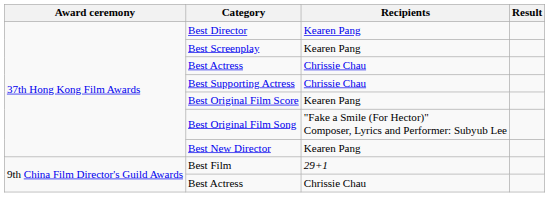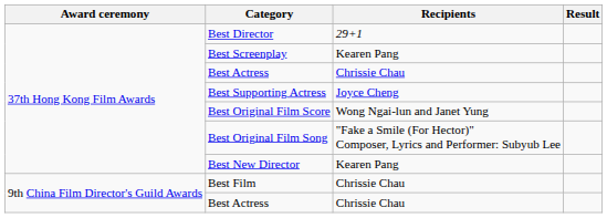Best Director | Recipients: Kearen Pang -> 29+1
Best Supporting Actress | Recipients: Chrissie Chau -> Joyce Cheng
Best Original Film Score | Recipients: Kearen Pang -> Wong Ngai-lun and Janet Yung
Best Film | Recipients: 29+1 -> Chrissie Chau
